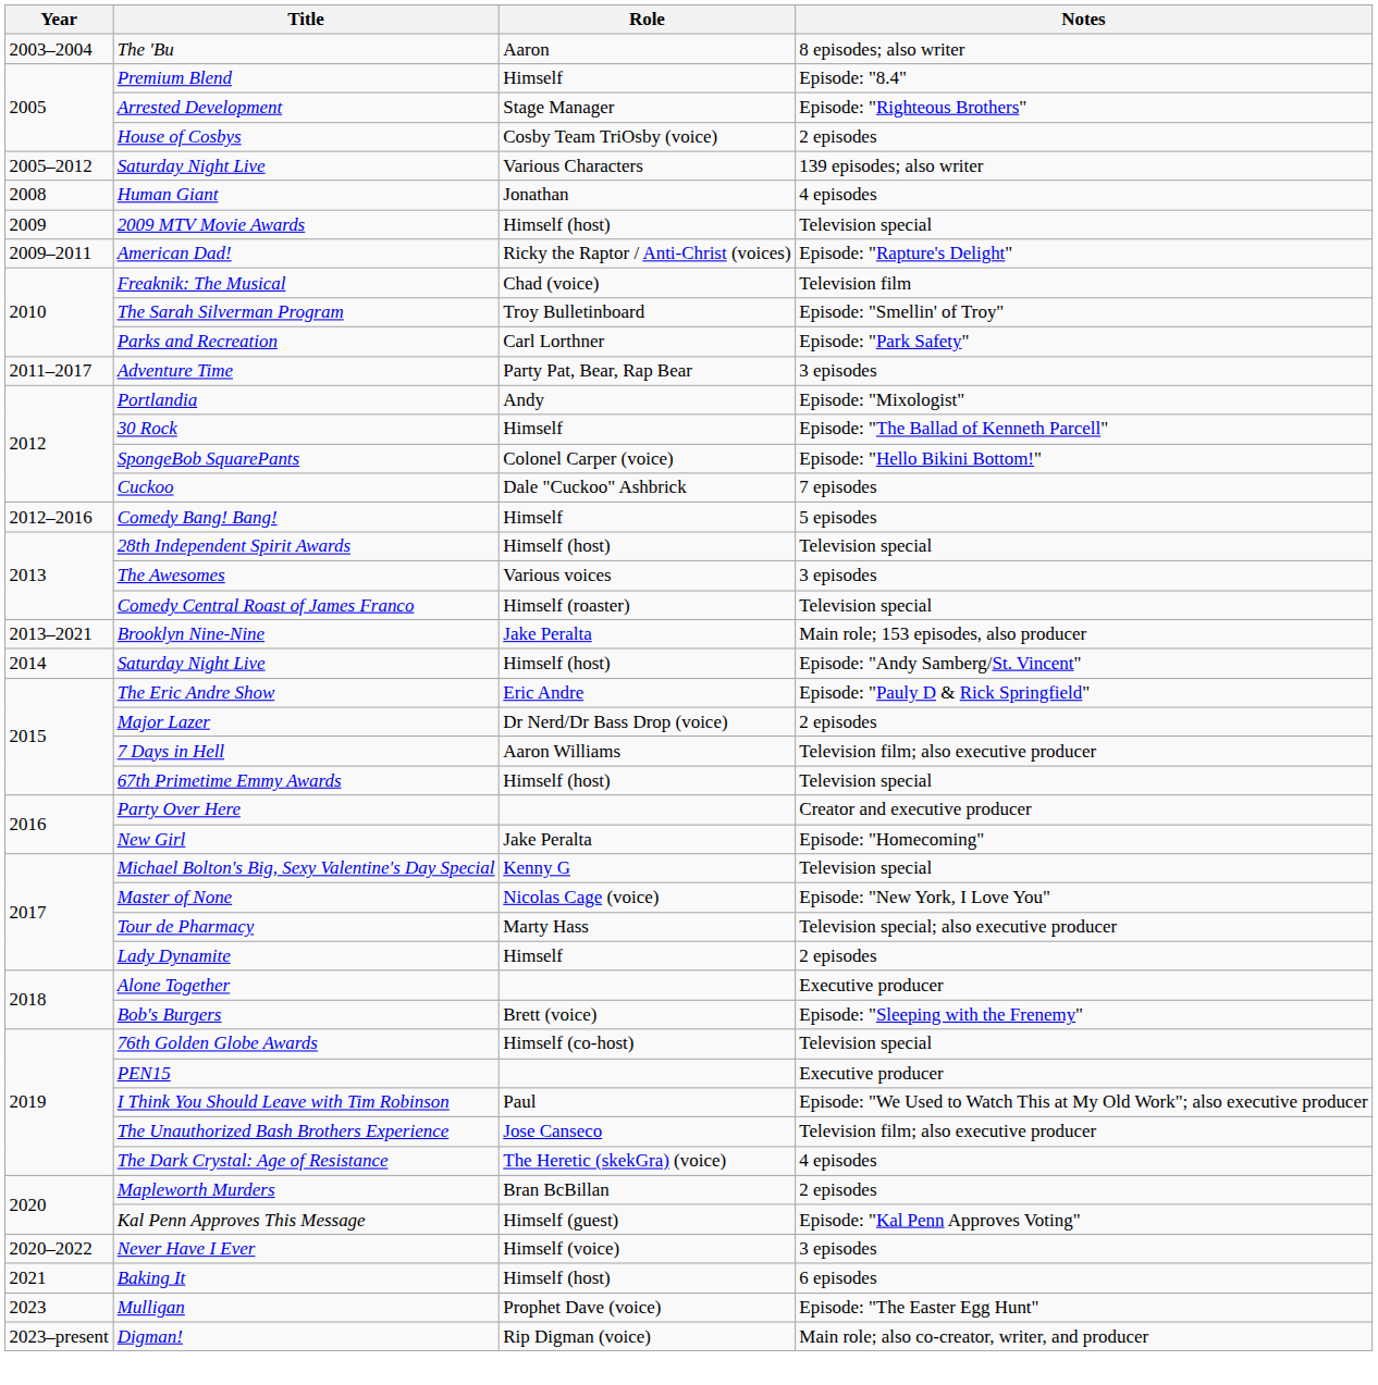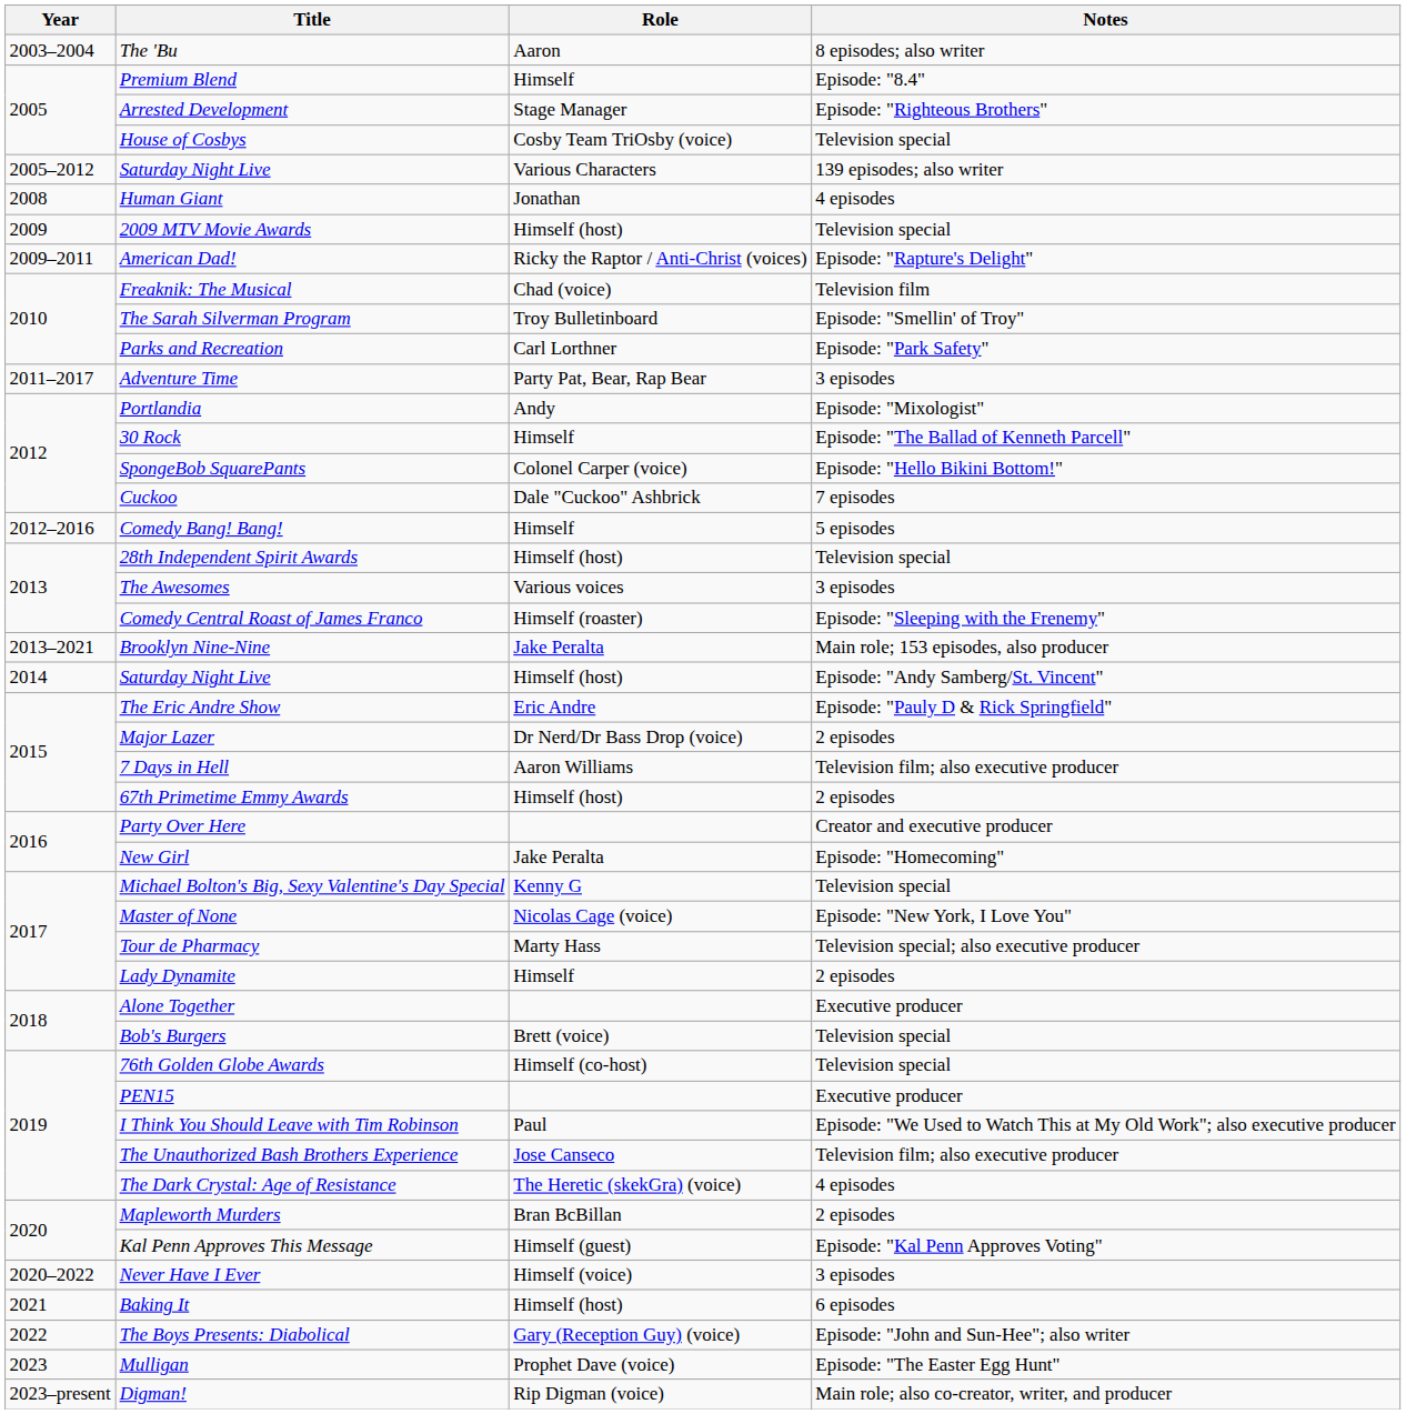House of Cosbys | Notes: 2 episodes -> Television special
Comedy Central Roast of James Franco | Notes: Television special -> Episode: "Sleeping with the Frenemy"
67th Primetime Emmy Awards | Notes: Television special -> 2 episodes
Bob's Burgers | Notes: Episode: "Sleeping with the Frenemy" -> Television special
+ row: 2022 | The Boys Presents: Diabolical | Gary (Reception Guy) (voice) | Episode: "John and Sun-Hee"; also writer
